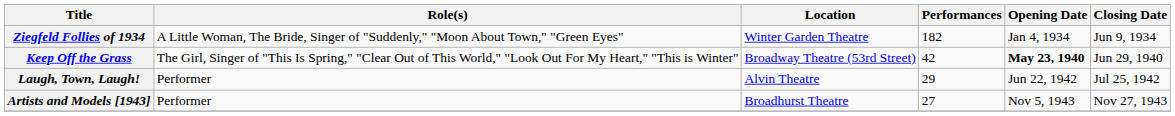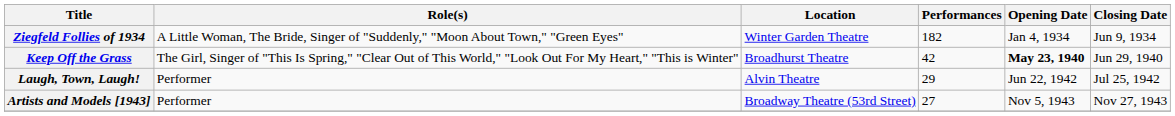Keep Off the Grass | Location: Broadway Theatre (53rd Street) -> Broadhurst Theatre
Artists and Models [1943] | Location: Broadhurst Theatre -> Broadway Theatre (53rd Street)
